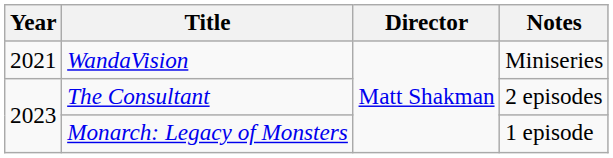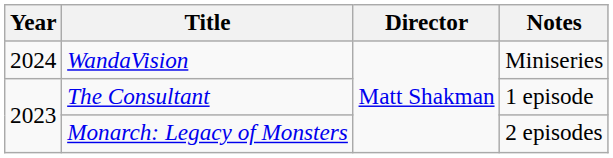WandaVision | Year: 2021 -> 2024
The Consultant | Notes: 2 episodes -> 1 episode
Monarch: Legacy of Monsters | Notes: 1 episode -> 2 episodes
